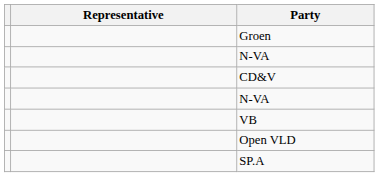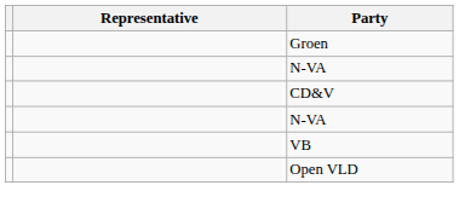- row: SP.A
